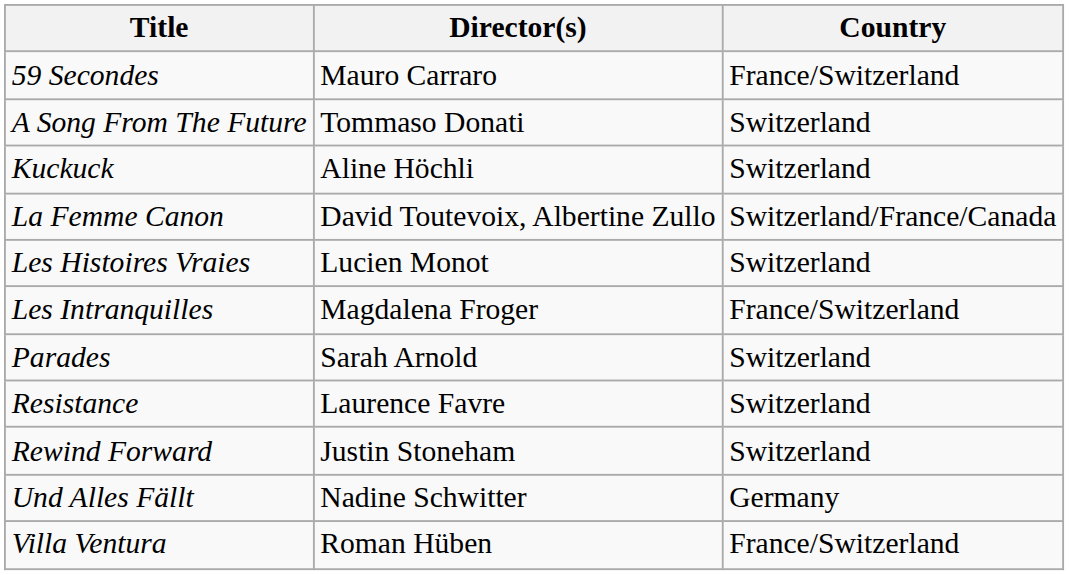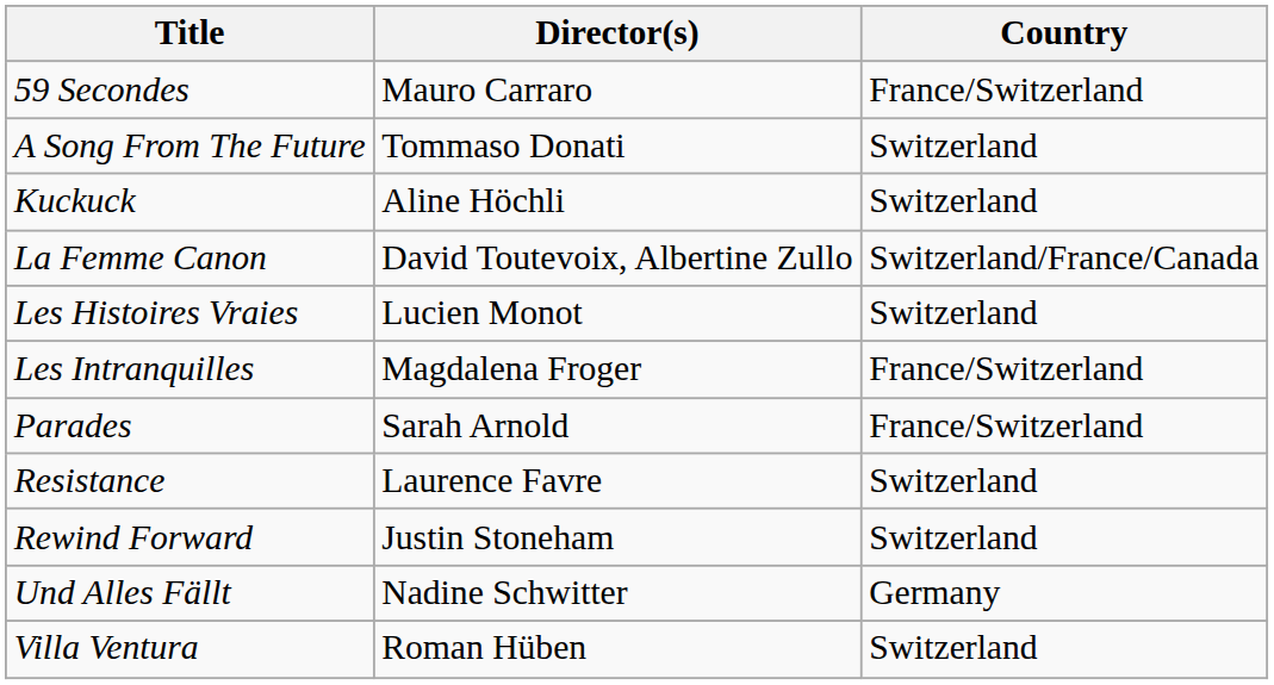Parades | Country: Switzerland -> France/Switzerland
Villa Ventura | Country: France/Switzerland -> Switzerland
